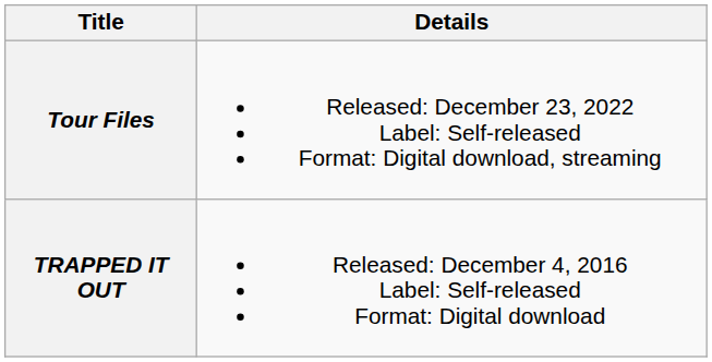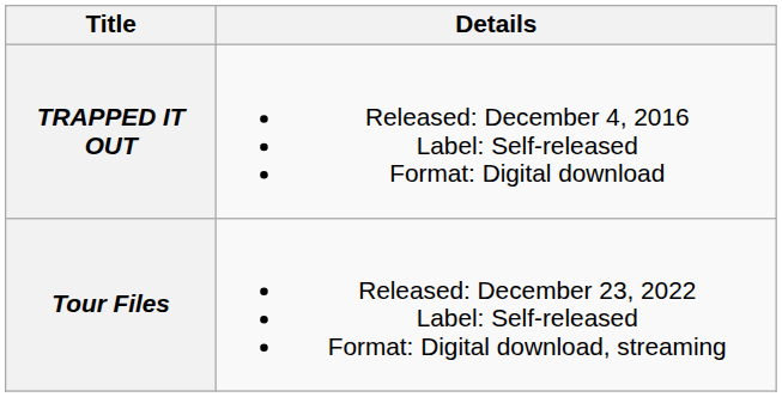rows swapped: TRAPPED IT OUT <-> Tour Files
